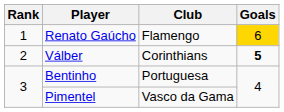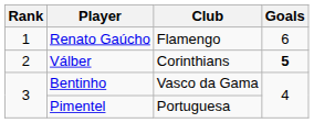Renato Gaúcho | Goals: gold background -> no background
Bentinho | Club: Portuguesa -> Vasco da Gama
Pimentel | Club: Vasco da Gama -> Portuguesa
